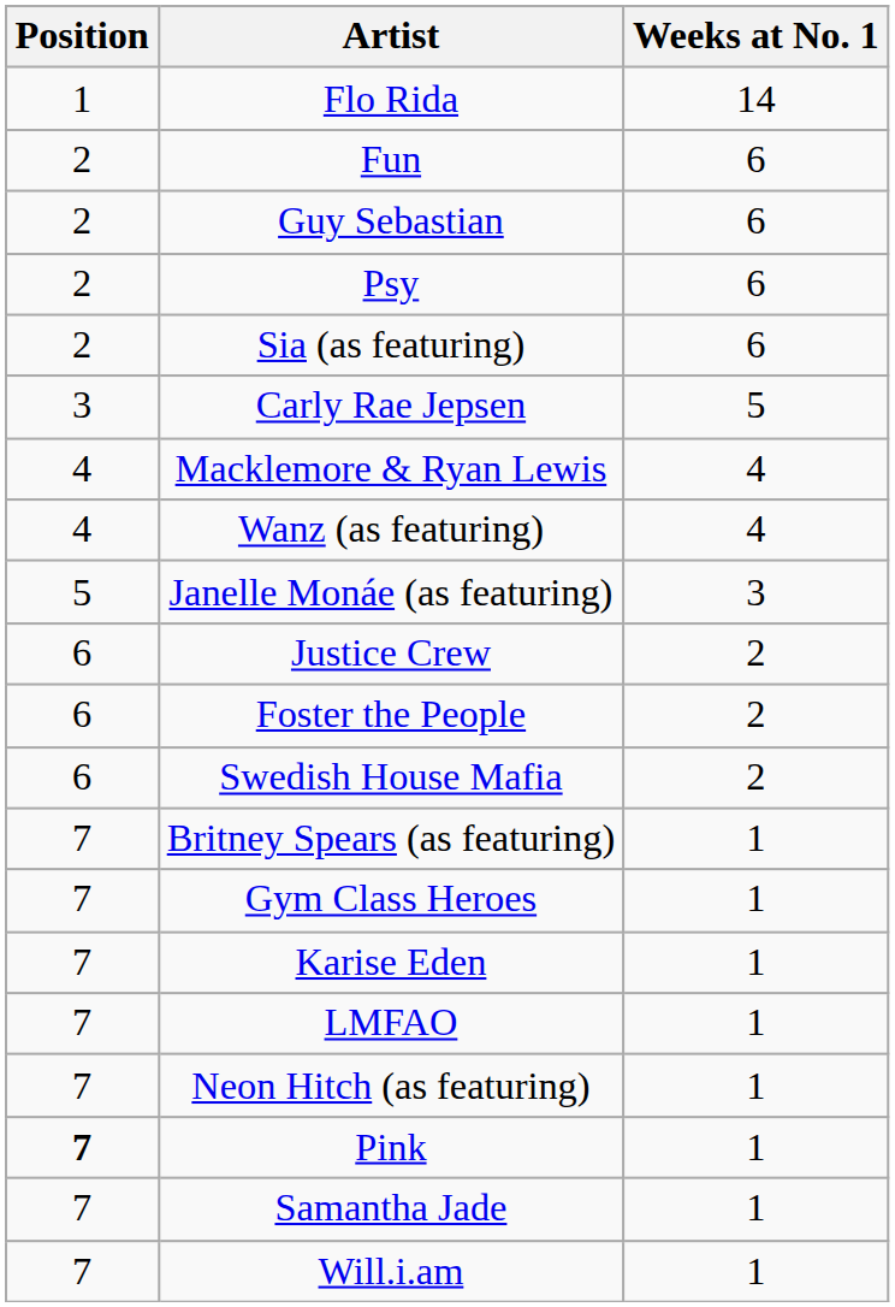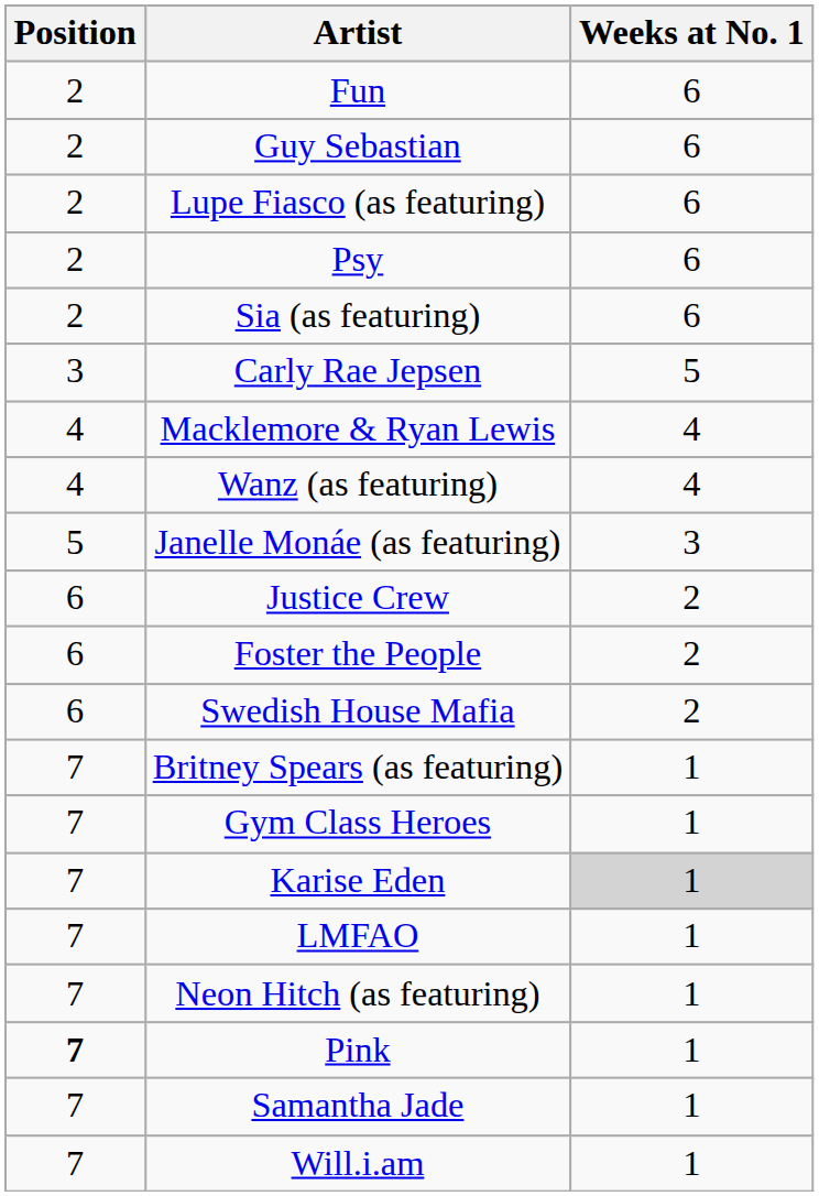- row: 1 | Flo Rida | 14
+ row: 2 | Lupe Fiasco (as featuring) | 6
Karise Eden | Weeks at No. 1: no background -> lightgrey background
